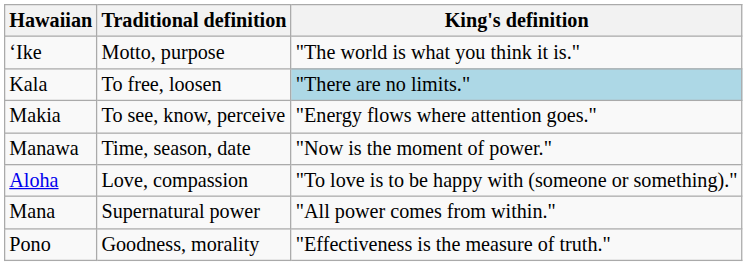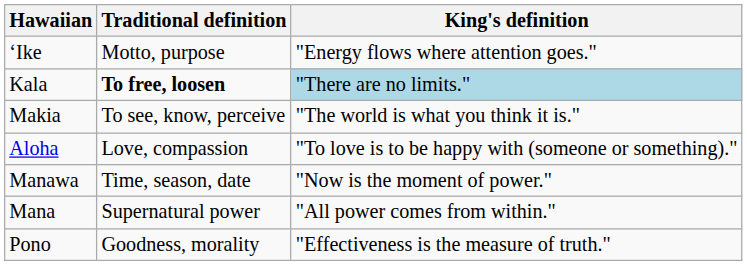ʻIke | King's definition: "The world is what you think it is." -> "Energy flows where attention goes."
Kala | Traditional definition: normal -> bold
Makia | King's definition: "Energy flows where attention goes." -> "The world is what you think it is."
rows swapped: Manawa <-> Aloha
